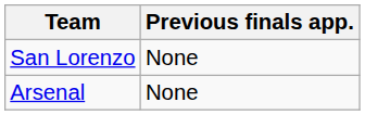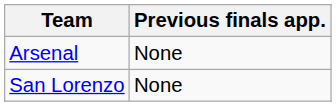rows swapped: San Lorenzo <-> Arsenal
